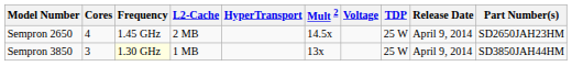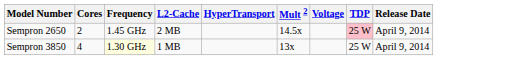- column: Part Number(s) | SD2650JAH23HM | SD3850JAH44HM
Sempron 2650 | Cores: 4 -> 2
Sempron 2650 | TDP: no background -> pink background
Sempron 3850 | Cores: 3 -> 4
